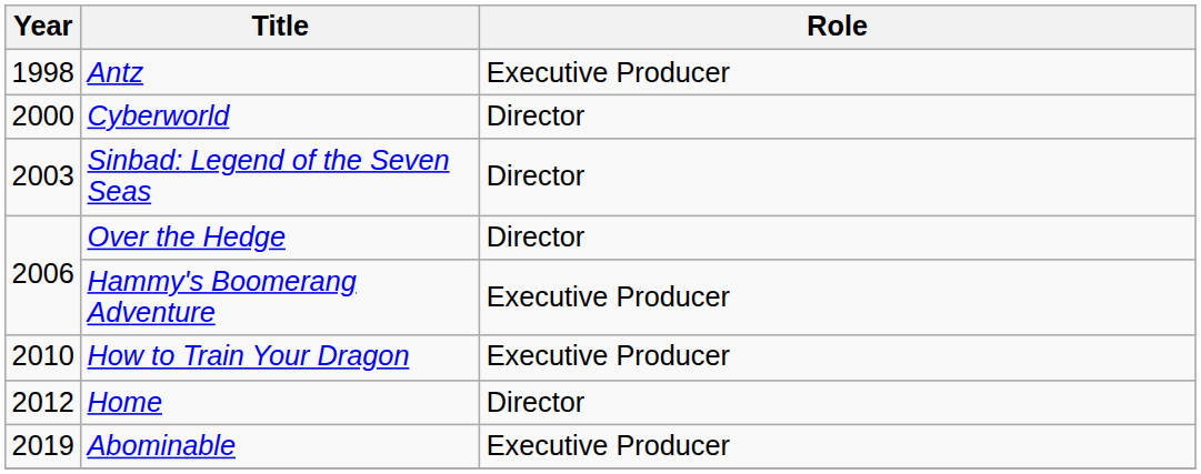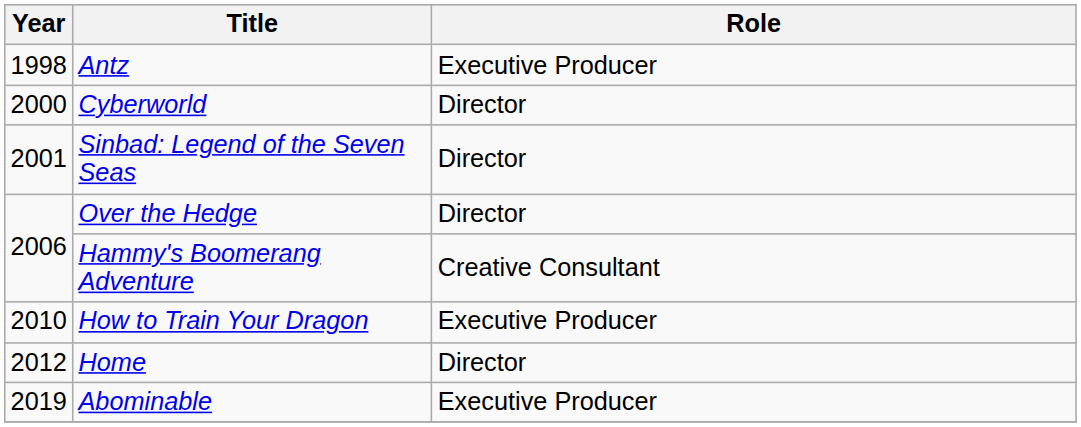Sinbad: Legend of the Seven Seas | Year: 2003 -> 2001
Hammy's Boomerang Adventure | Role: Executive Producer -> Creative Consultant
